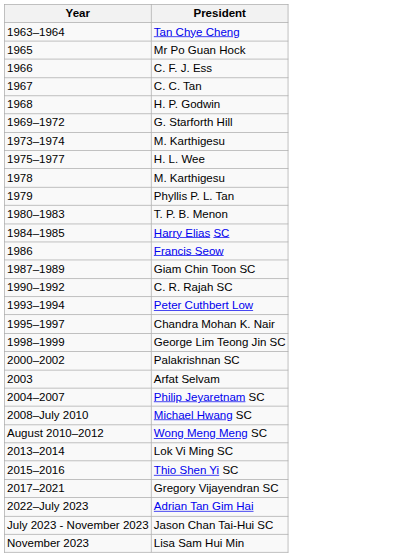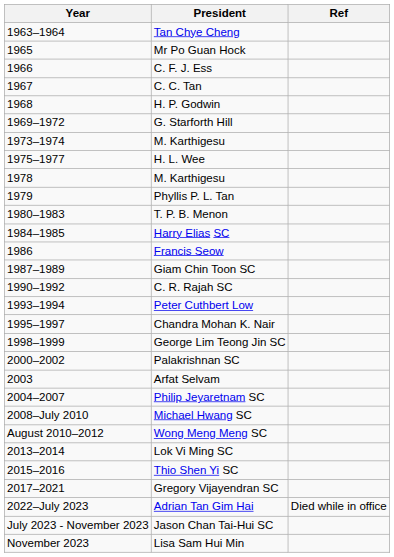+ column: Ref | Died while in office
